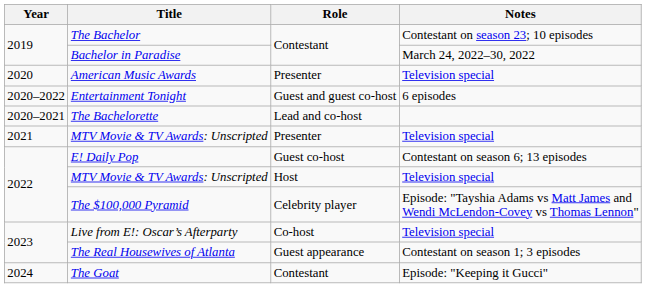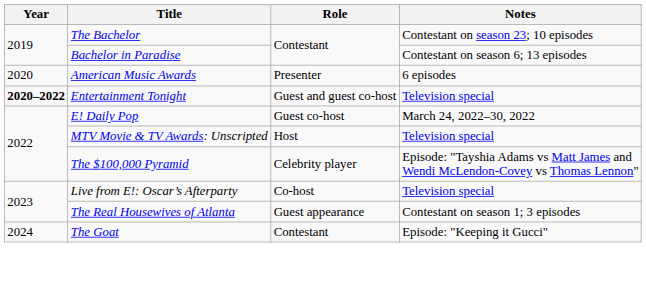Bachelor in Paradise | Notes: March 24, 2022–30, 2022 -> Contestant on season 6; 13 episodes
American Music Awards | Notes: Television special -> 6 episodes
Entertainment Tonight | Year: normal -> bold
Entertainment Tonight | Notes: 6 episodes -> Television special
- row: 2020–2021 | The Bachelorette | Lead and co-host
- row: 2021 | MTV Movie & TV Awards: Unscripted | Presenter | Television special
E! Daily Pop | Notes: Contestant on season 6; 13 episodes -> March 24, 2022–30, 2022
